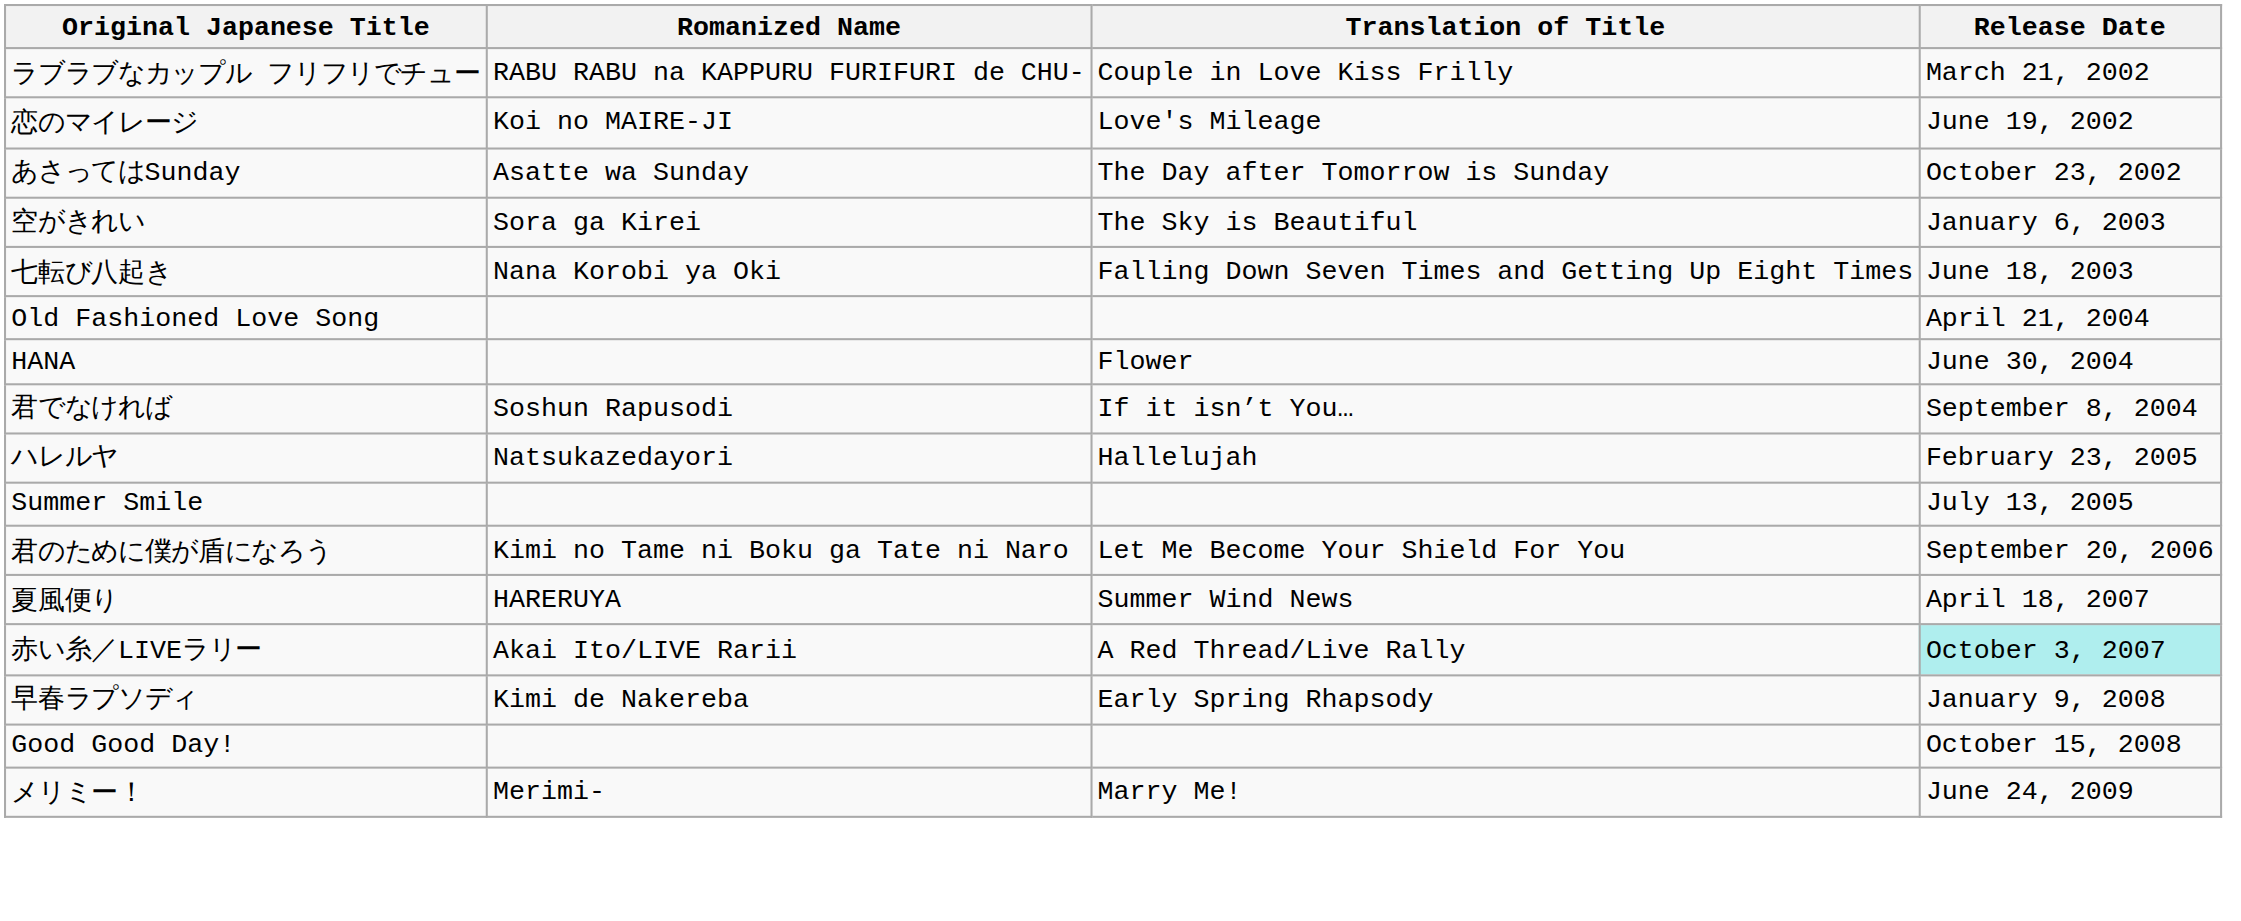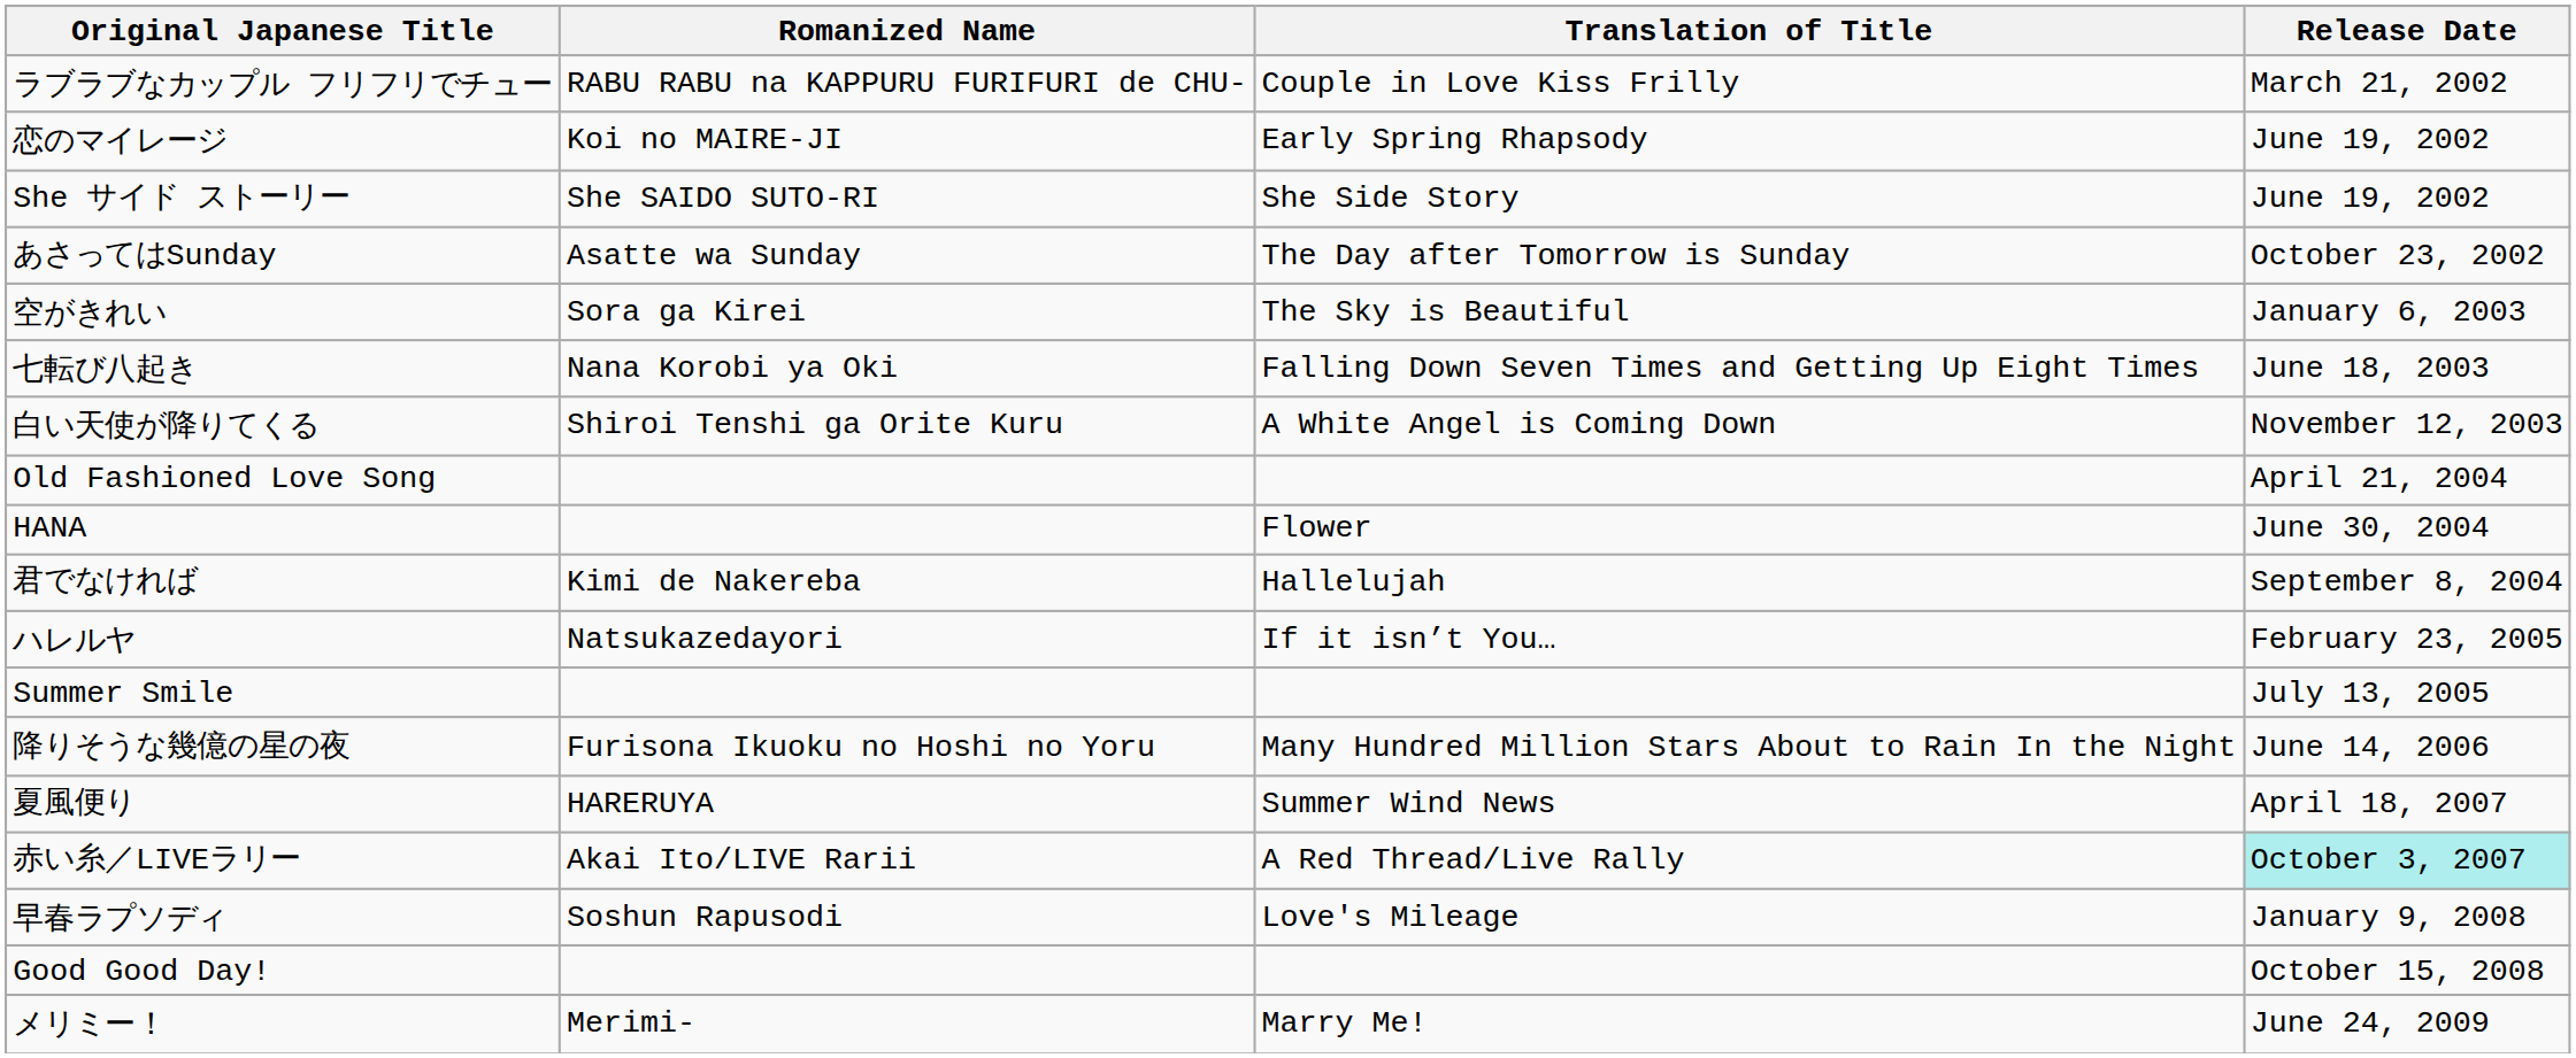恋のマイレージ | Translation of Title: Love's Mileage -> Early Spring Rhapsody
+ row: She サイド ストーリー | She SAIDO SUTO-RI | She Side Story | June 19, 2002
+ row: 白い天使が降りてくる | Shiroi Tenshi ga Orite Kuru | A White Angel is Coming Down | November 12, 2003
君でなければ | Romanized Name: Soshun Rapusodi -> Kimi de Nakereba
君でなければ | Translation of Title: If it isn’t You… -> Hallelujah
ハレルヤ | Translation of Title: Hallelujah -> If it isn’t You…
+ row: 降りそうな幾億の星の夜 | Furisona Ikuoku no Hoshi no Yoru | Many Hundred Million Stars About to Rain In the Night | June 14, 2006
- row: 君のために僕が盾になろう | Kimi no Tame ni Boku ga Tate ni Naro | Let Me Become Your Shield For You | September 20, 2006
早春ラプソディ | Romanized Name: Kimi de Nakereba -> Soshun Rapusodi
早春ラプソディ | Translation of Title: Early Spring Rhapsody -> Love's Mileage
